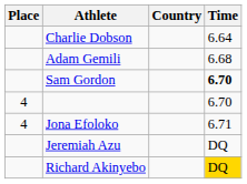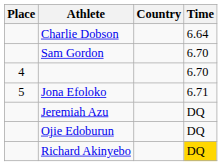- row: Adam Gemili | 6.68
Sam Gordon | Time: bold -> normal
Jona Efoloko | Place: 4 -> 5
+ row: Ojie Edoburun | DQ
